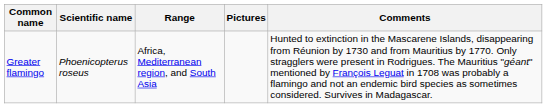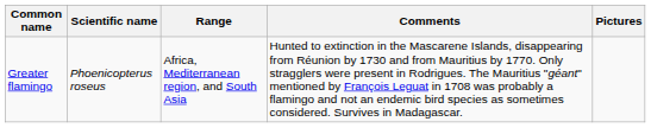columns swapped: Comments <-> Pictures
